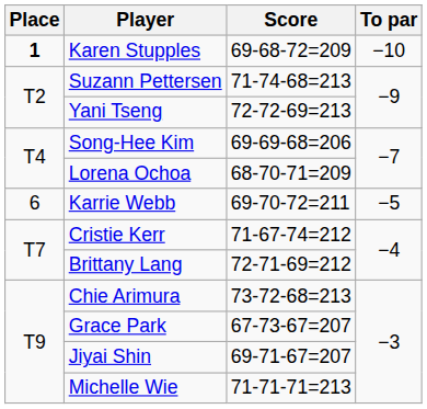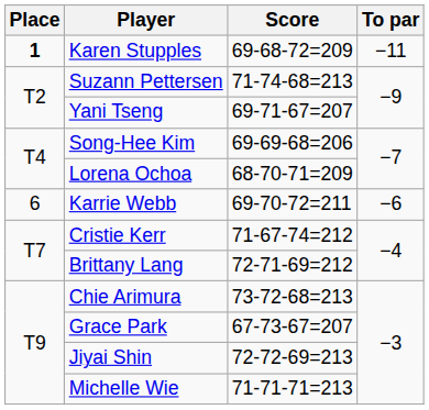Karen Stupples | To par: −10 -> −11
Yani Tseng | Score: 72-72-69=213 -> 69-71-67=207
Karrie Webb | To par: −5 -> −6
Jiyai Shin | Score: 69-71-67=207 -> 72-72-69=213
